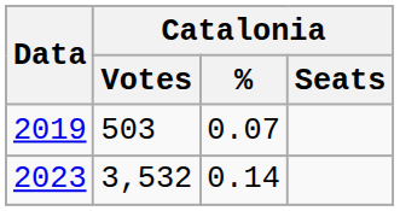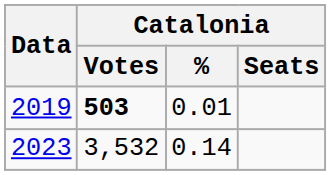2019 | Catalonia / Votes: normal -> bold
2019 | Catalonia / %: 0.07 -> 0.01
